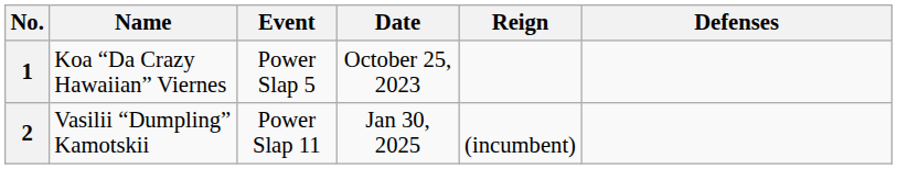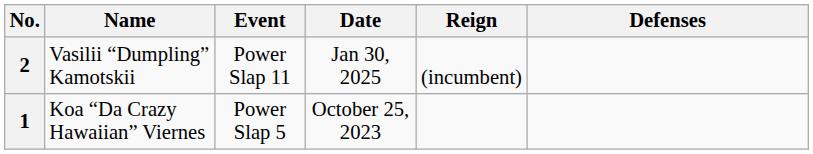rows swapped: 1 <-> 2
